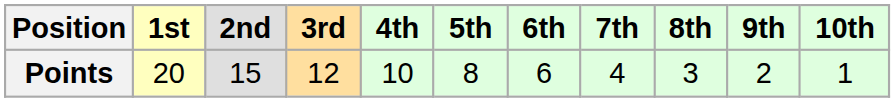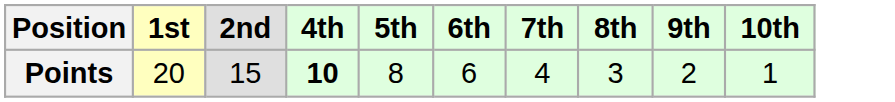- column: 3rd | 12
Points | 4th: normal -> bold
